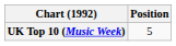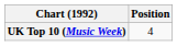UK Top 10 (Music Week) | Position: 5 -> 4
